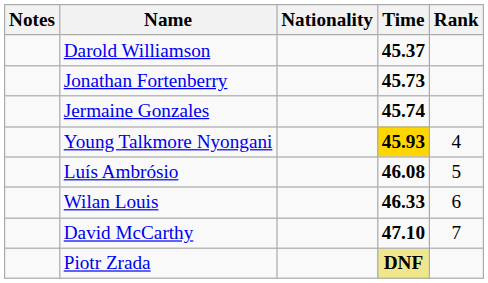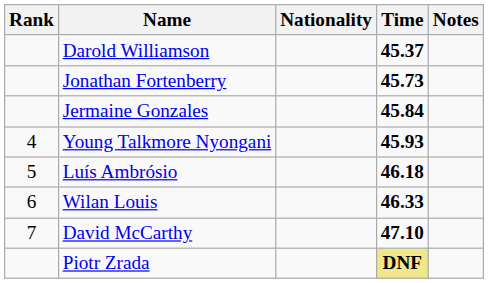columns swapped: Rank <-> Notes
Jermaine Gonzales | Time: 45.74 -> 45.84
Young Talkmore Nyongani | Time: gold background -> no background
Luís Ambrósio | Time: 46.08 -> 46.18
